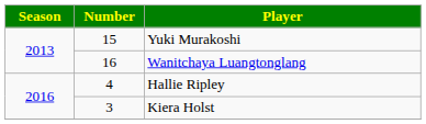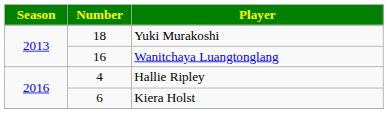Yuki Murakoshi | Number: 15 -> 18
Kiera Holst | Number: 3 -> 6
